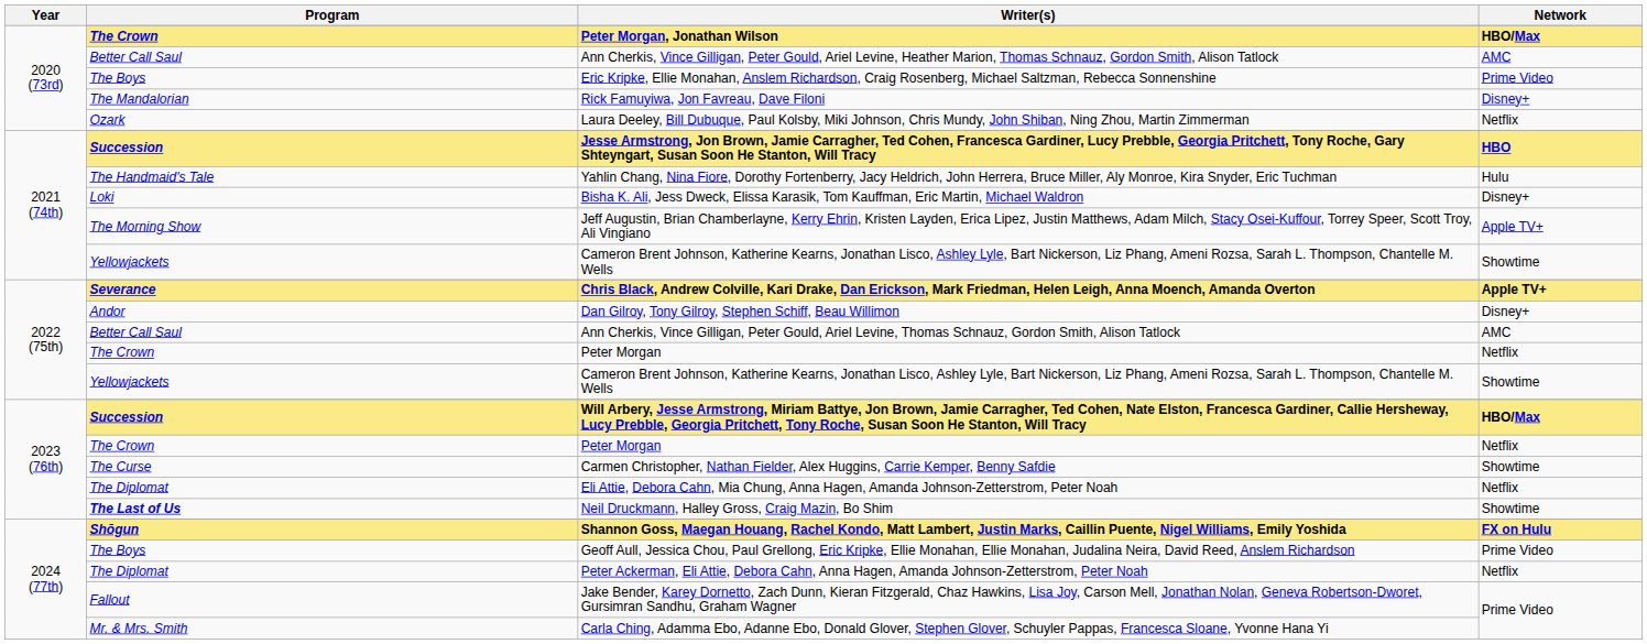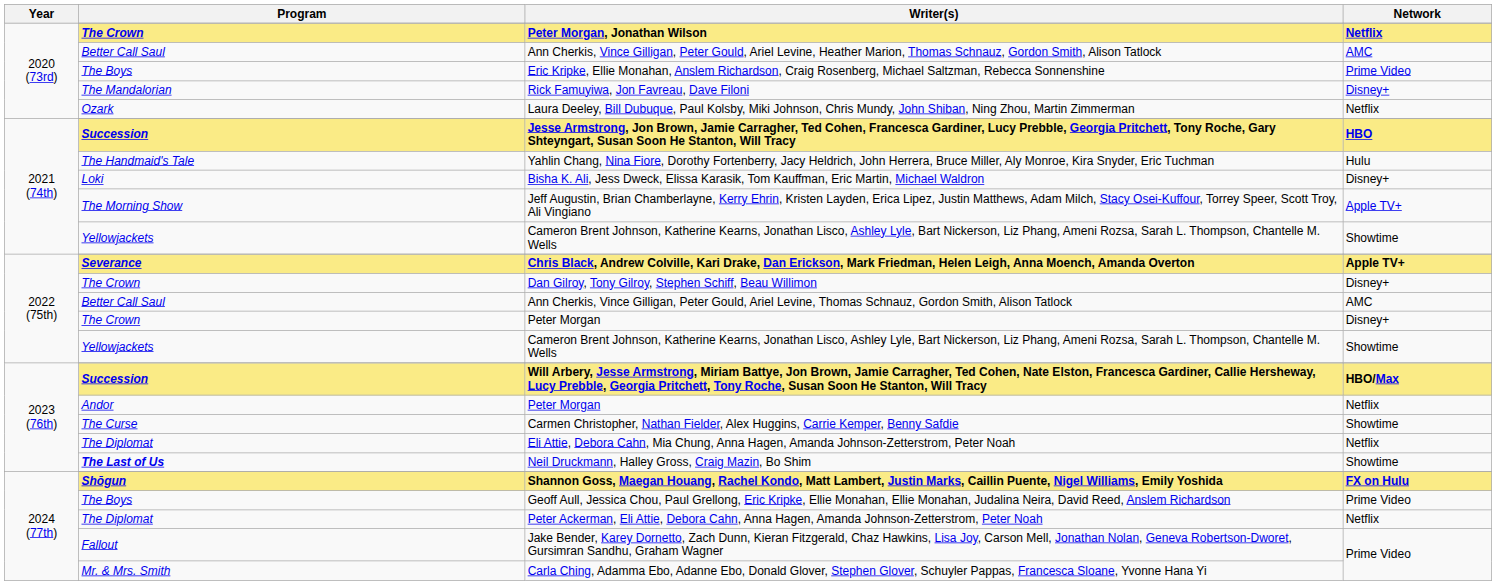Peter Morgan, Jonathan Wilson | Network: HBO/Max -> Netflix
Dan Gilroy, Tony Gilroy, Stephen Schiff, Beau Willimon | Program: Andor -> The Crown
2022 (75th) / Peter Morgan | Network: Netflix -> Disney+
2023 (76th) / Peter Morgan | Program: The Crown -> Andor
